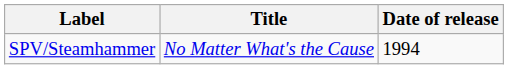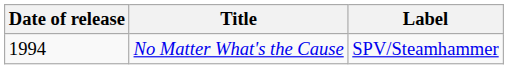columns swapped: Date of release <-> Label
